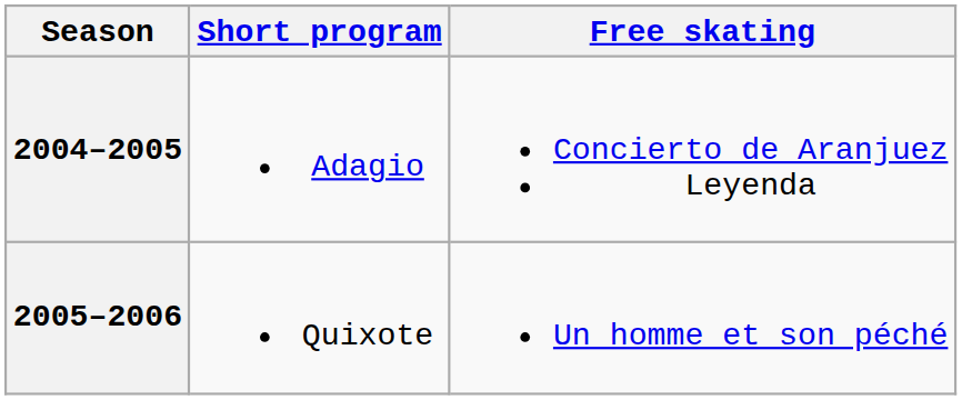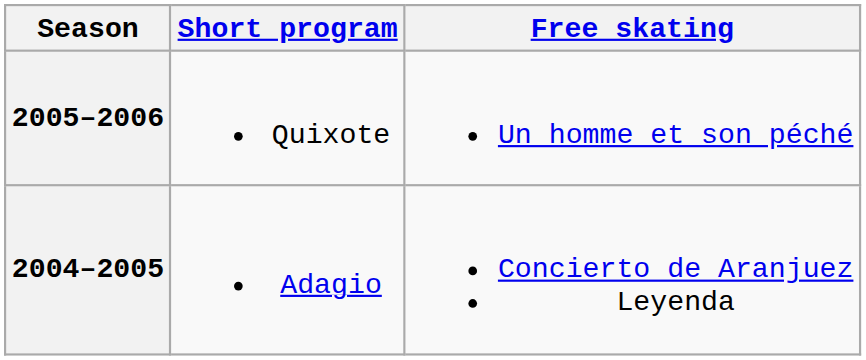rows swapped: 2005–2006 <-> 2004–2005
